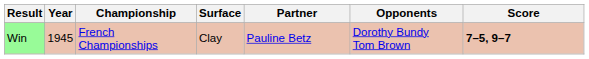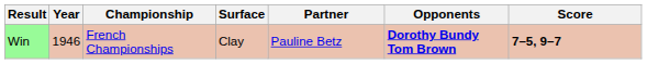Win | Year: 1945 -> 1946
Win | Opponents: normal -> bold
